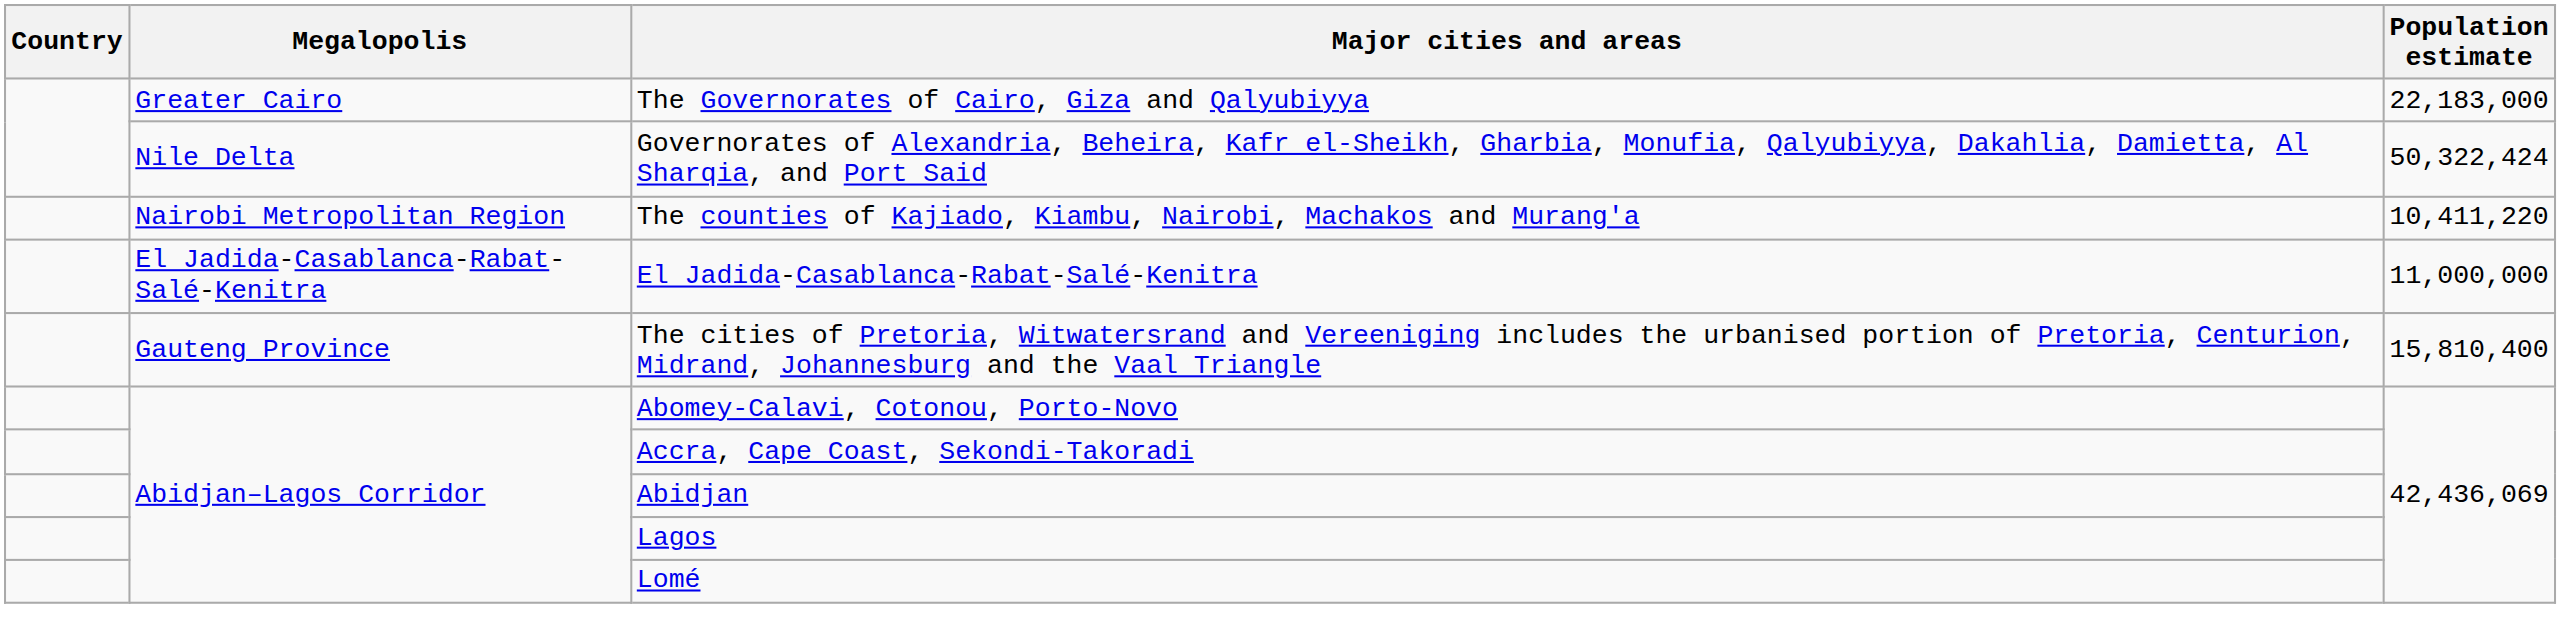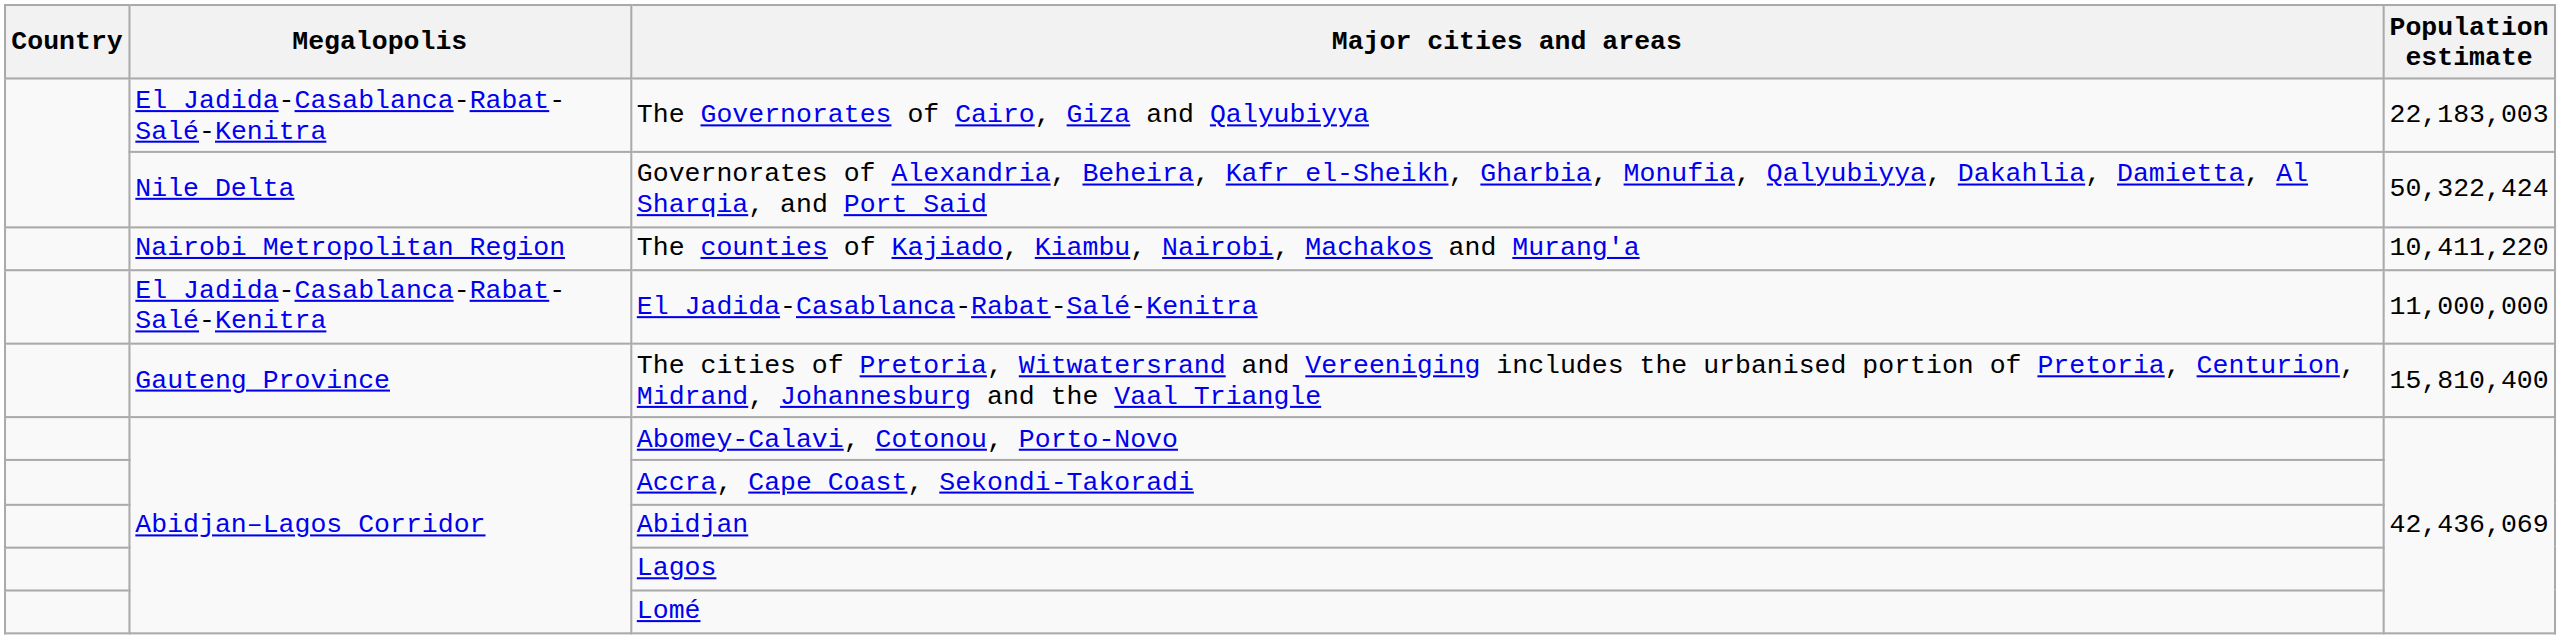The Governorates of Cairo, Giza and Qalyubiyya | Megalopolis: Greater Cairo -> El Jadida-Casablanca-Rabat-Salé-Kenitra
The Governorates of Cairo, Giza and Qalyubiyya | Population estimate: 22,183,000 -> 22,183,003
